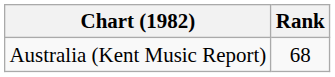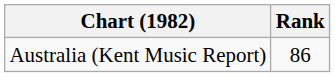Australia (Kent Music Report) | Rank: 68 -> 86
